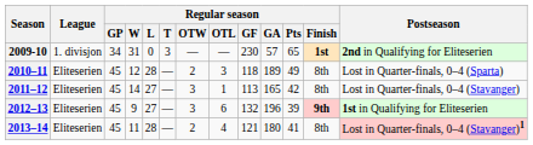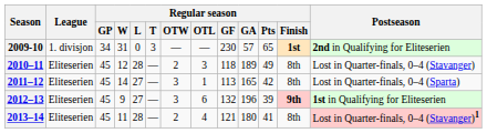2010–11 | Postseason: Lost in Quarter-finals, 0–4 (Sparta) -> Lost in Quarter-finals, 0–4 (Stavanger)
2011–12 | Postseason: Lost in Quarter-finals, 0–4 (Stavanger) -> Lost in Quarter-finals, 0–4 (Sparta)
